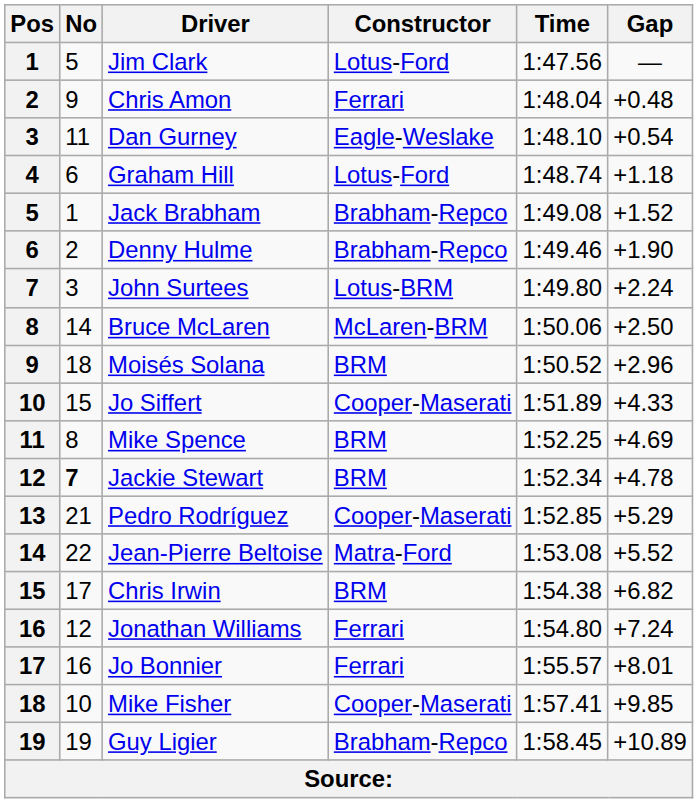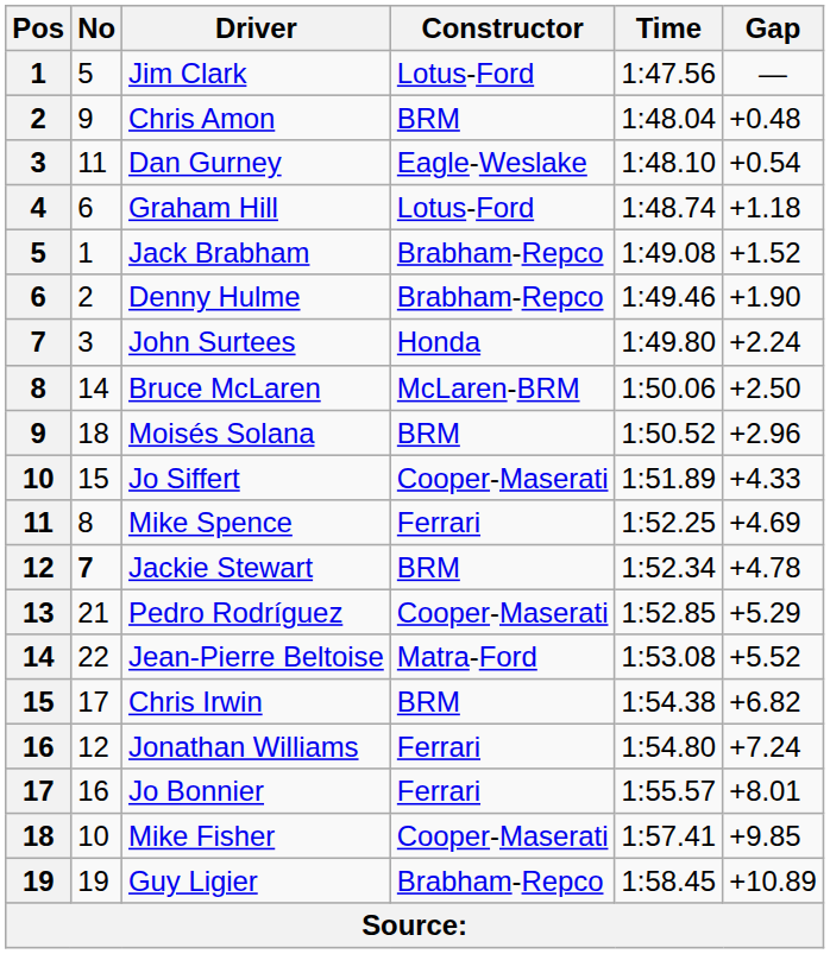Chris Amon | Constructor: Ferrari -> BRM
John Surtees | Constructor: Lotus-BRM -> Honda
Mike Spence | Constructor: BRM -> Ferrari
